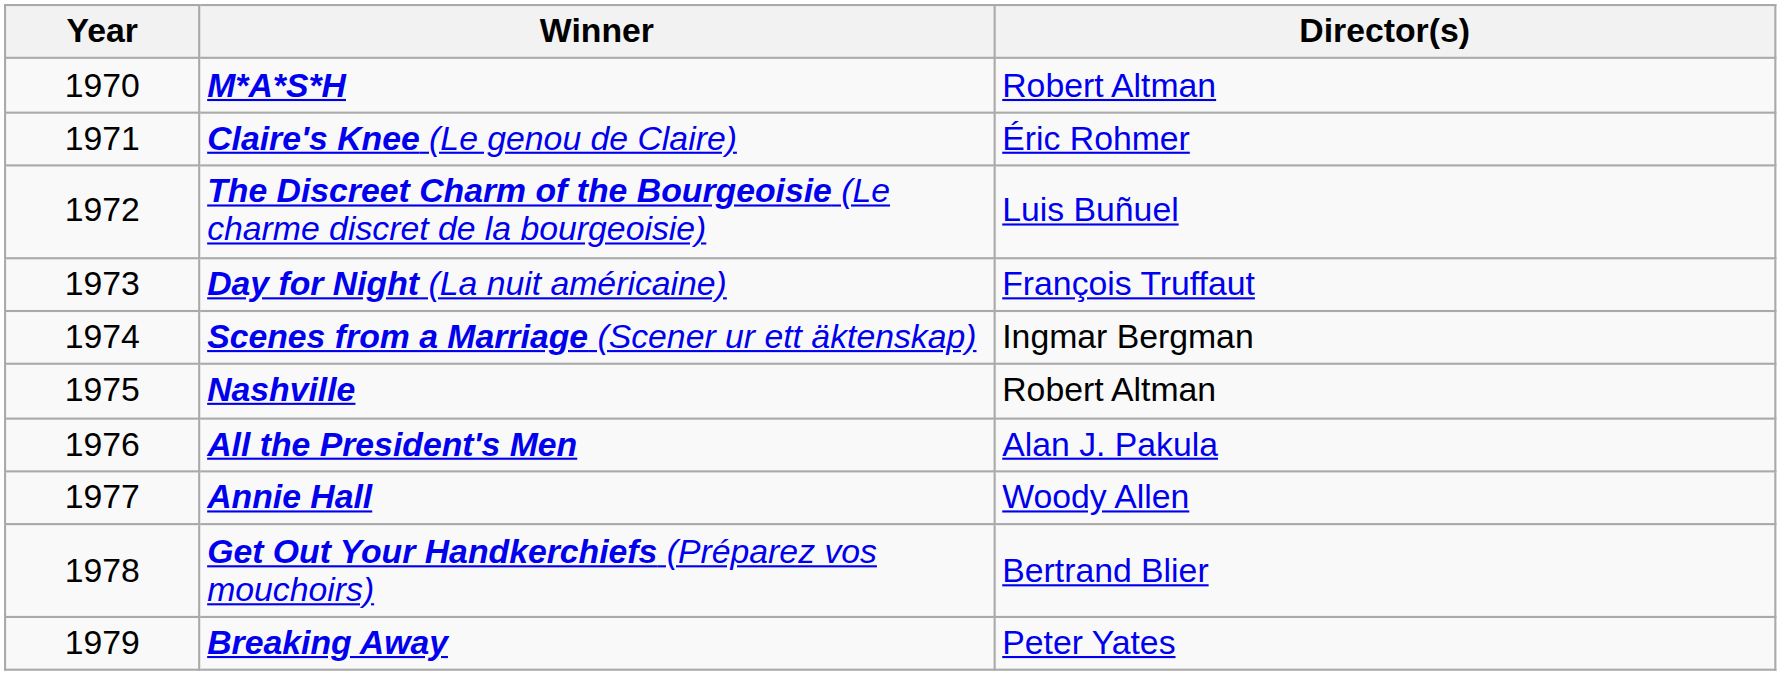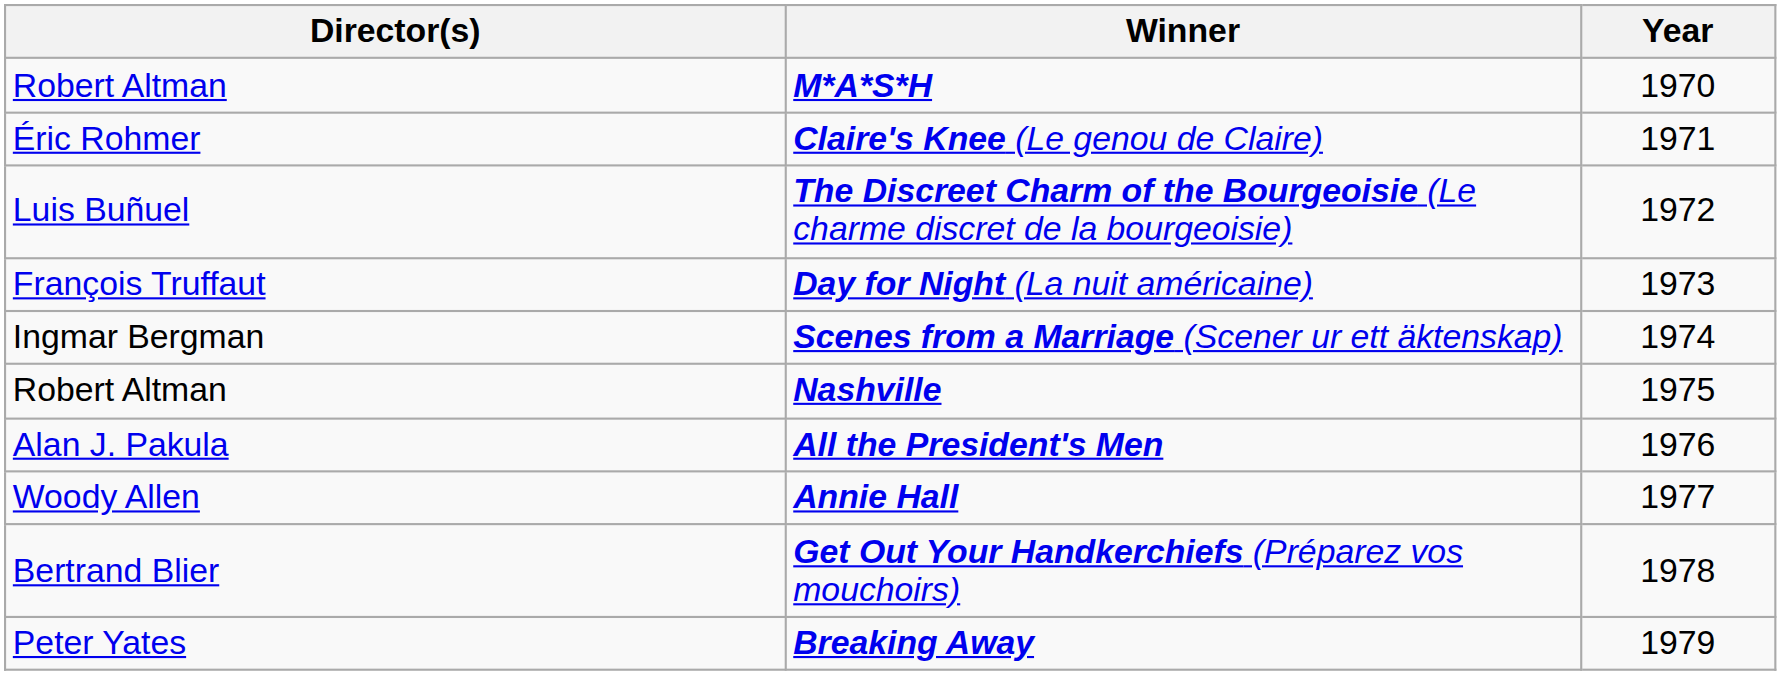columns swapped: Year <-> Director(s)
